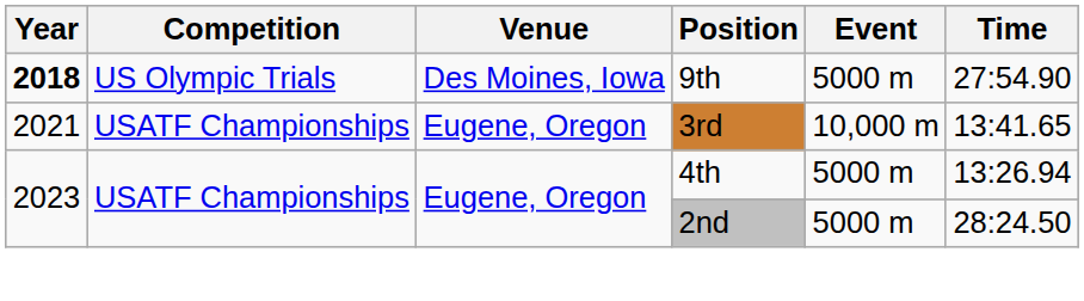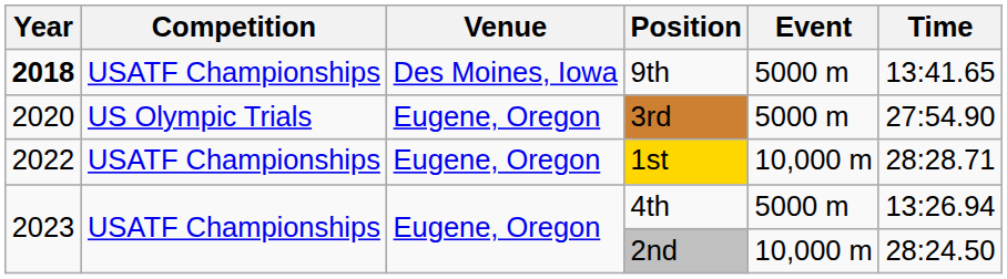9th | Competition: US Olympic Trials -> USATF Championships
9th | Time: 27:54.90 -> 13:41.65
3rd | Year: 2021 -> 2020
3rd | Competition: USATF Championships -> US Olympic Trials
3rd | Event: 10,000 m -> 5000 m
3rd | Time: 13:41.65 -> 27:54.90
+ row: 2022 | USATF Championships | Eugene, Oregon | 1st | 10,000 m | 28:28.71
2nd | Event: 5000 m -> 10,000 m
